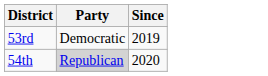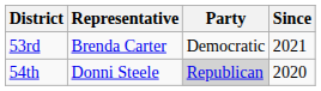+ column: Representative | Brenda Carter | Donni Steele
53rd | Since: 2019 -> 2021
